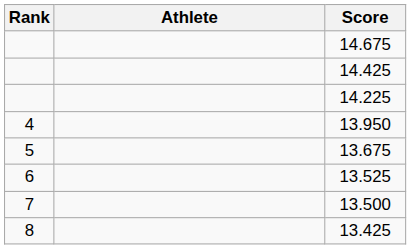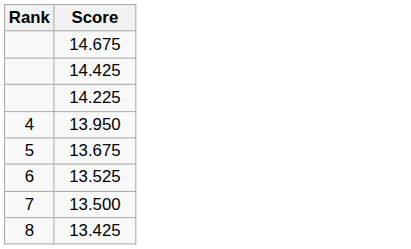- column: Athlete
